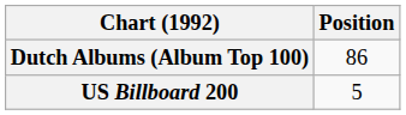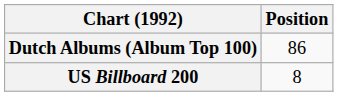US Billboard 200 | Position: 5 -> 8
